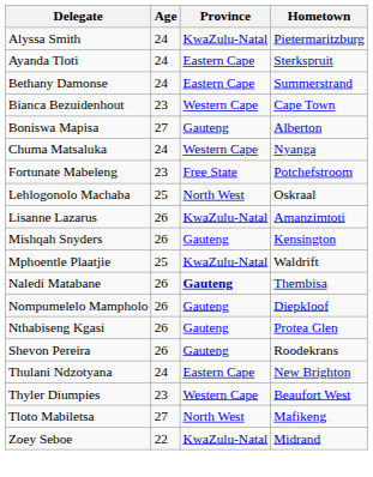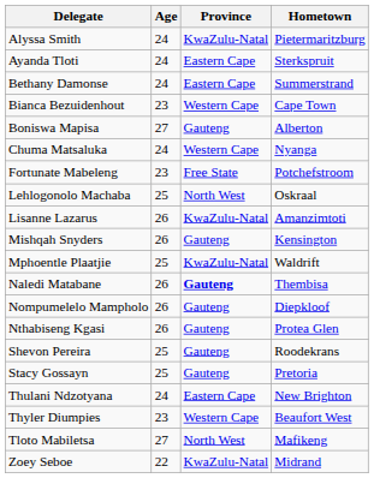Shevon Pereira | Age: 26 -> 25
+ row: Stacy Gossayn | 25 | Gauteng | Pretoria
